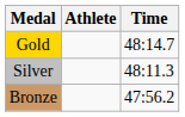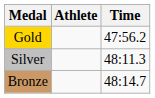Gold | Time: 48:14.7 -> 47:56.2
Bronze | Time: 47:56.2 -> 48:14.7
